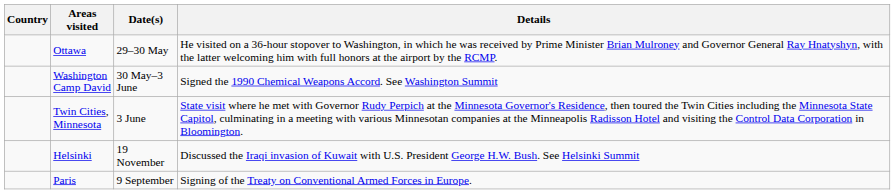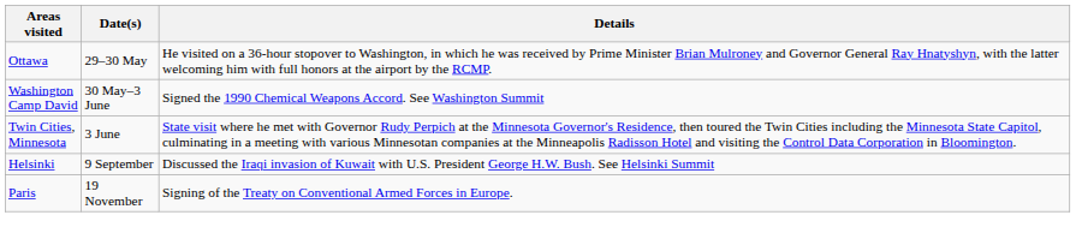- column: Country
Helsinki | Date(s): 19 November -> 9 September
Paris | Date(s): 9 September -> 19 November
